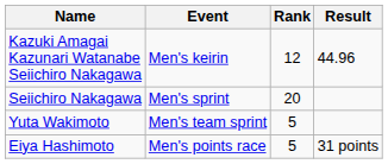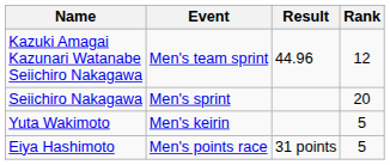columns swapped: Result <-> Rank
Kazuki Amagai Kazunari Watanabe Seiichiro Nakagawa | Event: Men's keirin -> Men's team sprint
Yuta Wakimoto | Event: Men's team sprint -> Men's keirin
